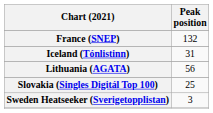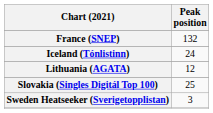Iceland (Tónlistinn) | Peak position: 31 -> 24
Lithuania (AGATA) | Peak position: 56 -> 12
